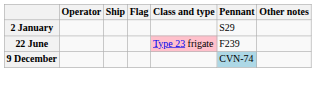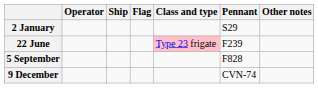+ row: 5 September | F828
9 December | Pennant: lightblue background -> no background
